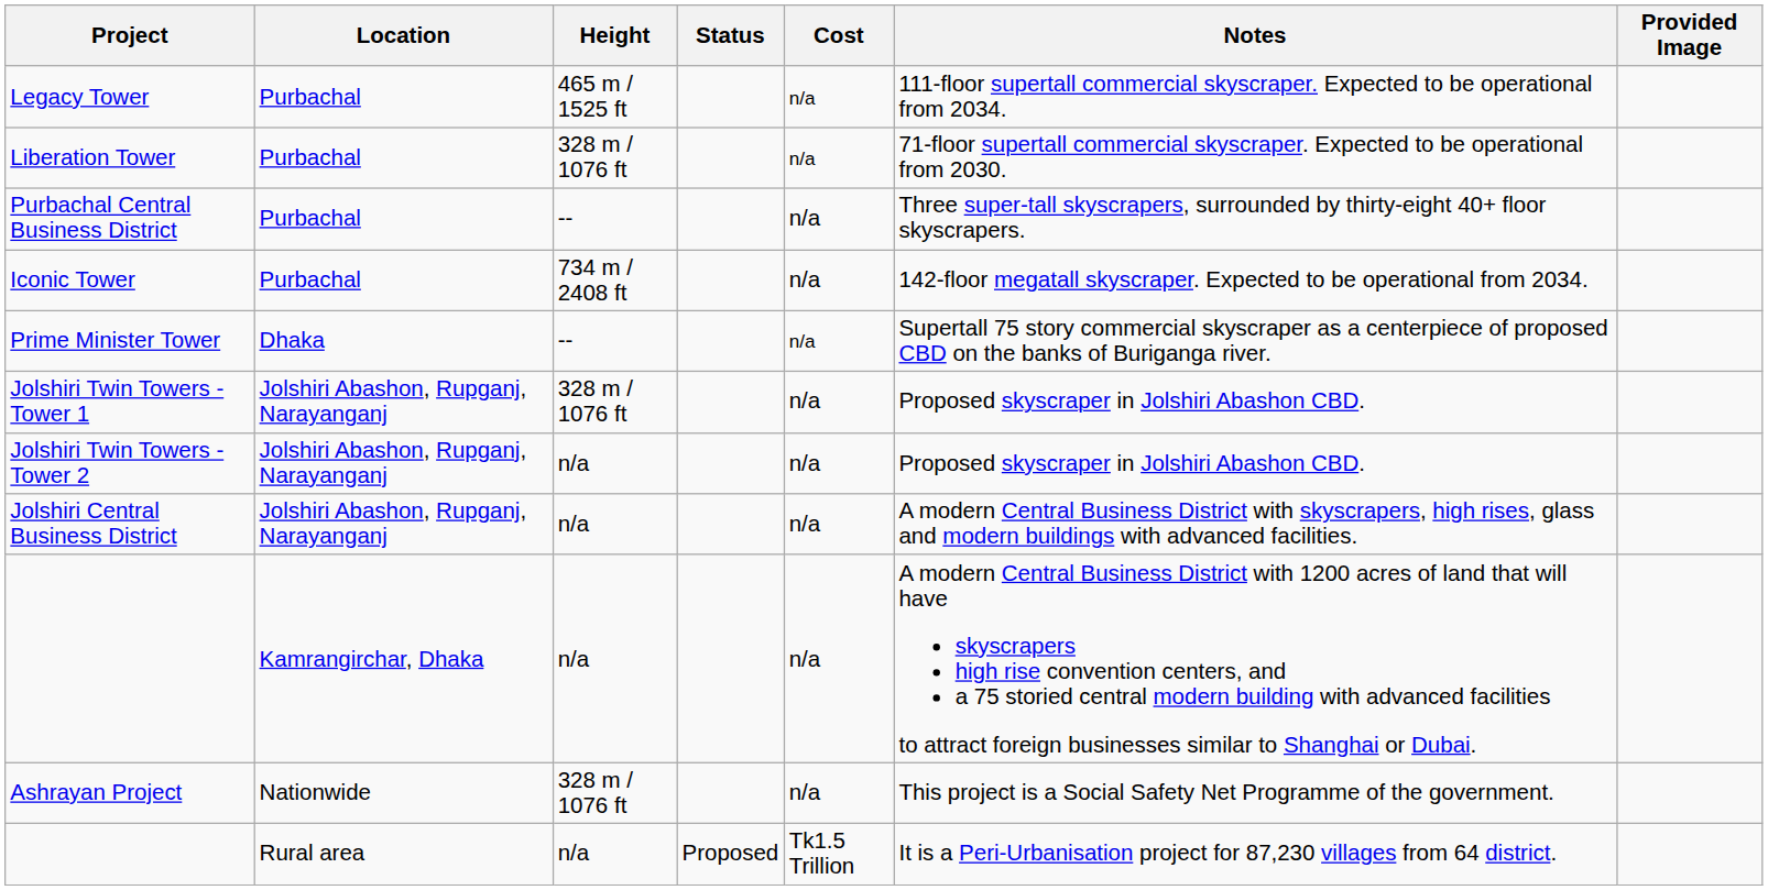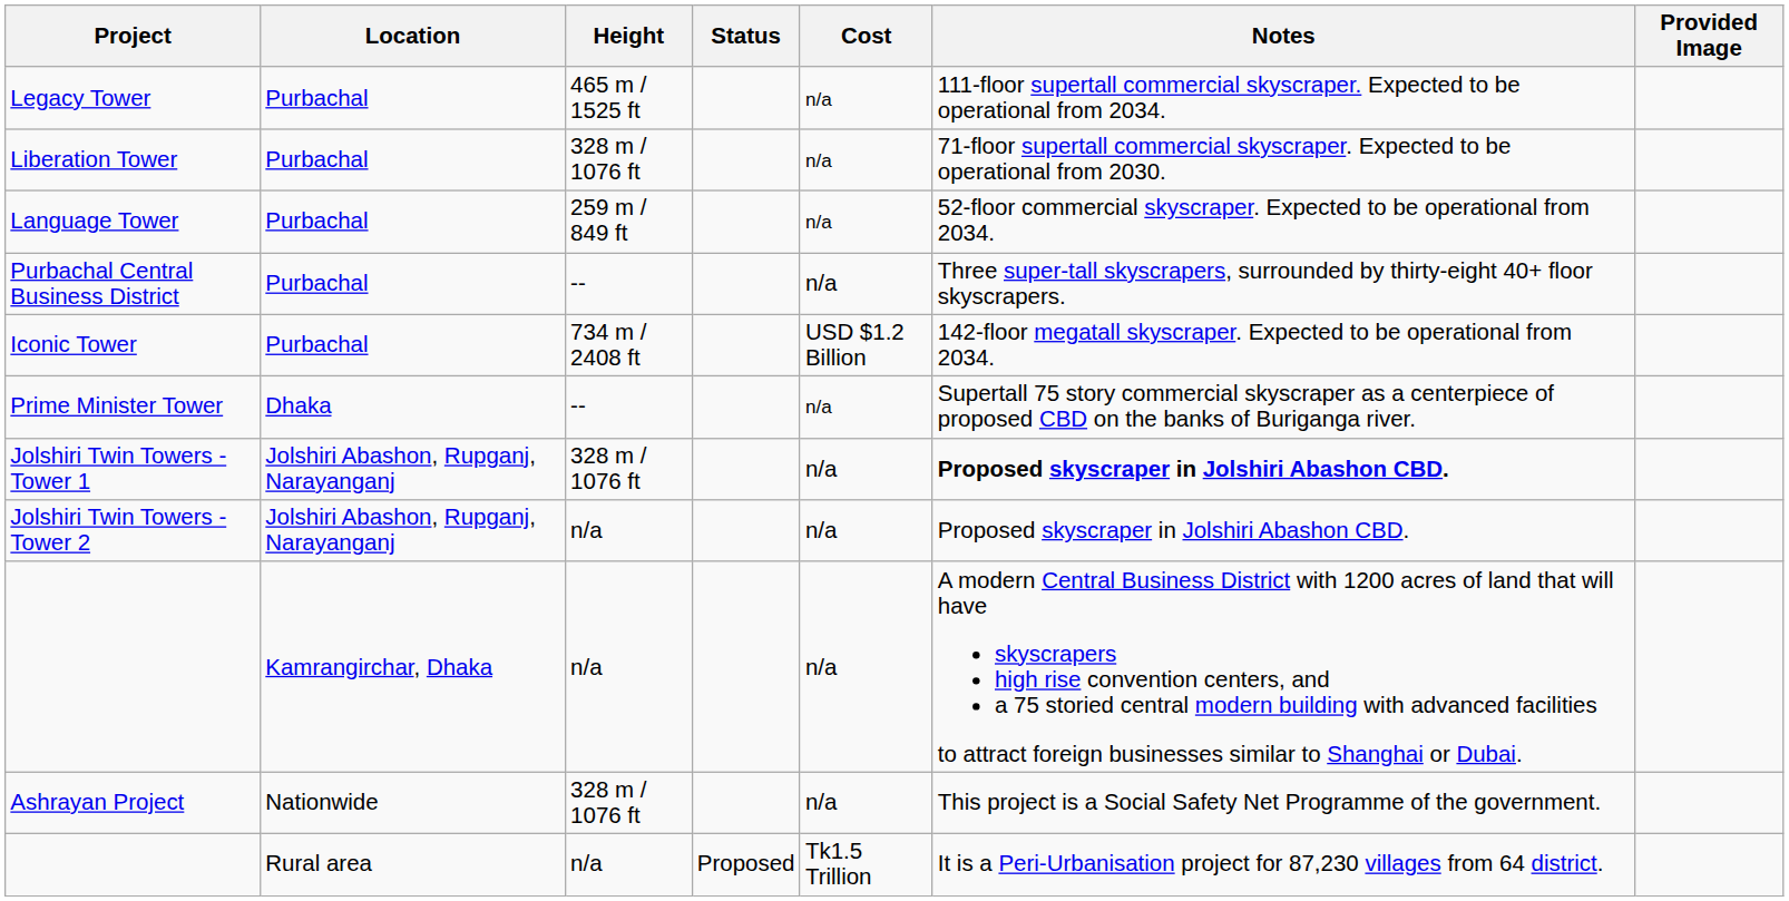+ row: Language Tower | Purbachal | 259 m / 849 ft | n/a | 52-floor commercial skyscraper. Expected to be operational from 2034.
Iconic Tower | Cost: n/a -> USD $1.2 Billion
Jolshiri Twin Towers - Tower 1 | Notes: normal -> bold
- row: Jolshiri Central Business District | Jolshiri Abashon, Rupganj, Narayanganj | n/a | n/a | A modern Central Business District with skyscrapers, high rises, glass and modern buildings with advanced facilities.
